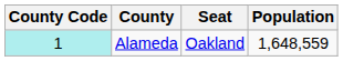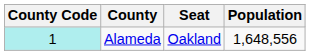Alameda | Population: 1,648,559 -> 1,648,556
